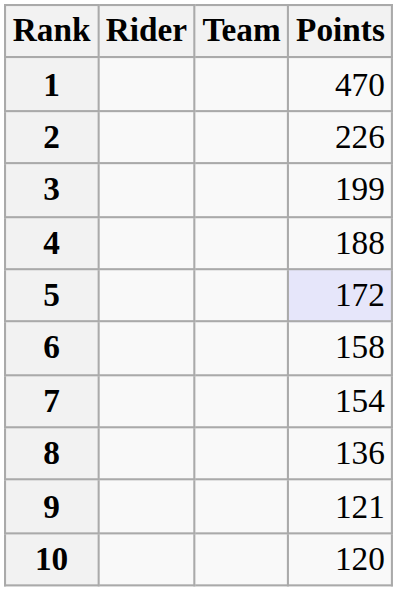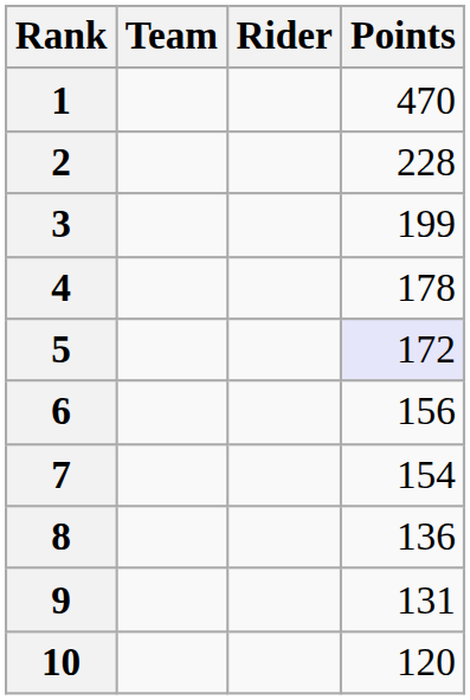columns swapped: Rider <-> Team
2 | Points: 226 -> 228
4 | Points: 188 -> 178
6 | Points: 158 -> 156
9 | Points: 121 -> 131
